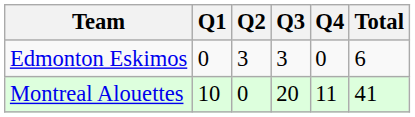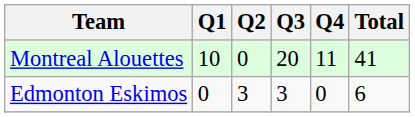rows swapped: Edmonton Eskimos <-> Montreal Alouettes
